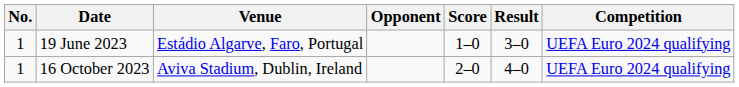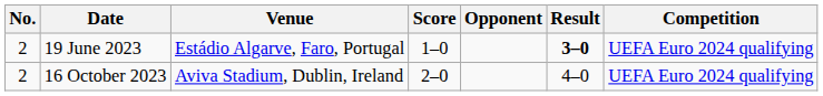columns swapped: Opponent <-> Score
19 June 2023 | No.: 1 -> 2
19 June 2023 | Result: normal -> bold
16 October 2023 | No.: 1 -> 2
